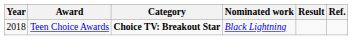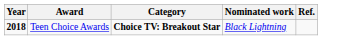- column: Result
Teen Choice Awards | Year: normal -> bold
